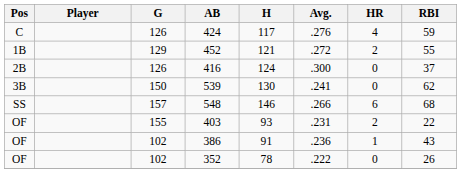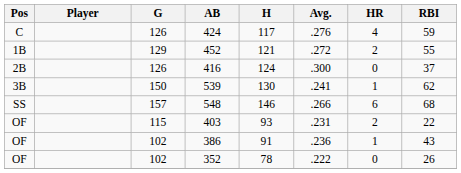539 | HR: 0 -> 1
403 | G: 155 -> 115
